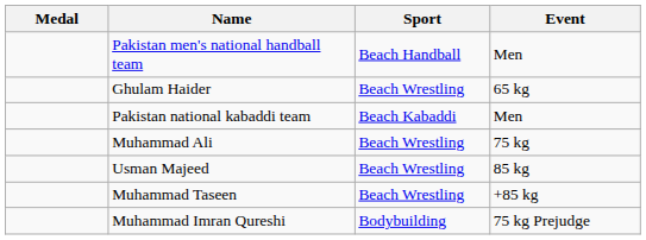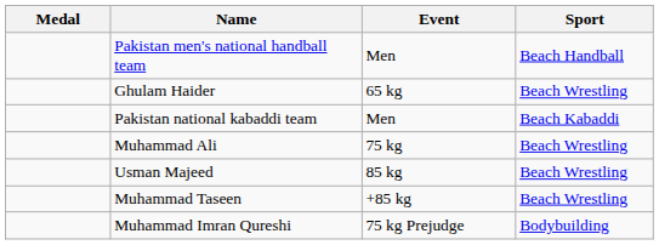columns swapped: Sport <-> Event
